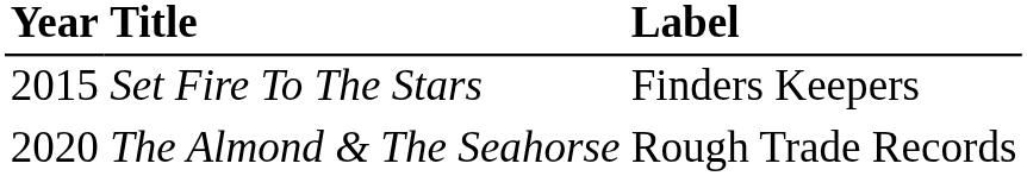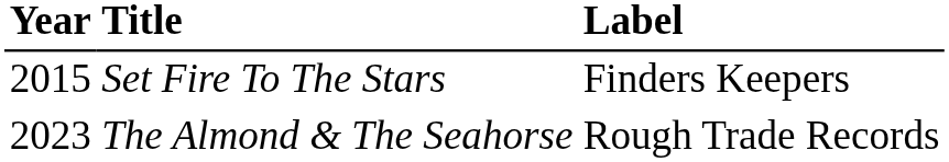The Almond & The Seahorse | Year: 2020 -> 2023
